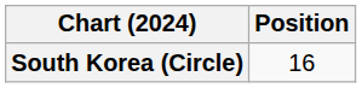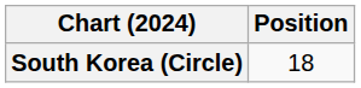South Korea (Circle) | Position: 16 -> 18
